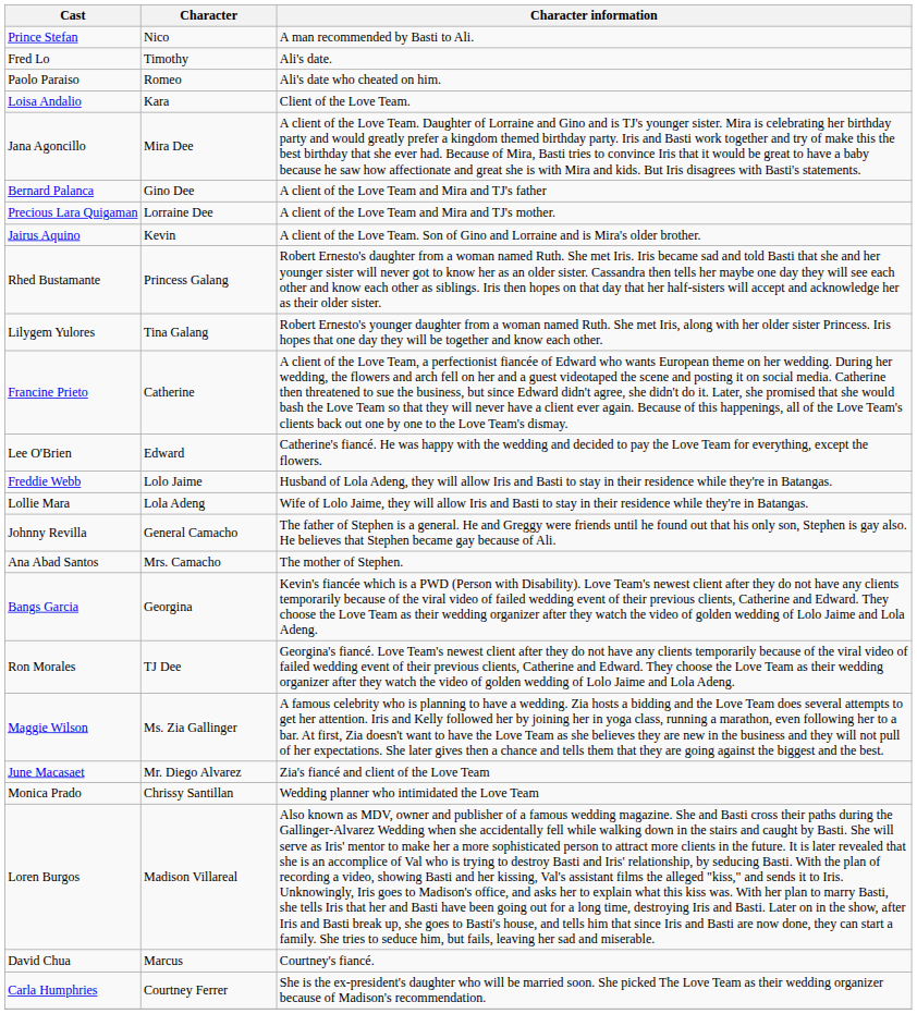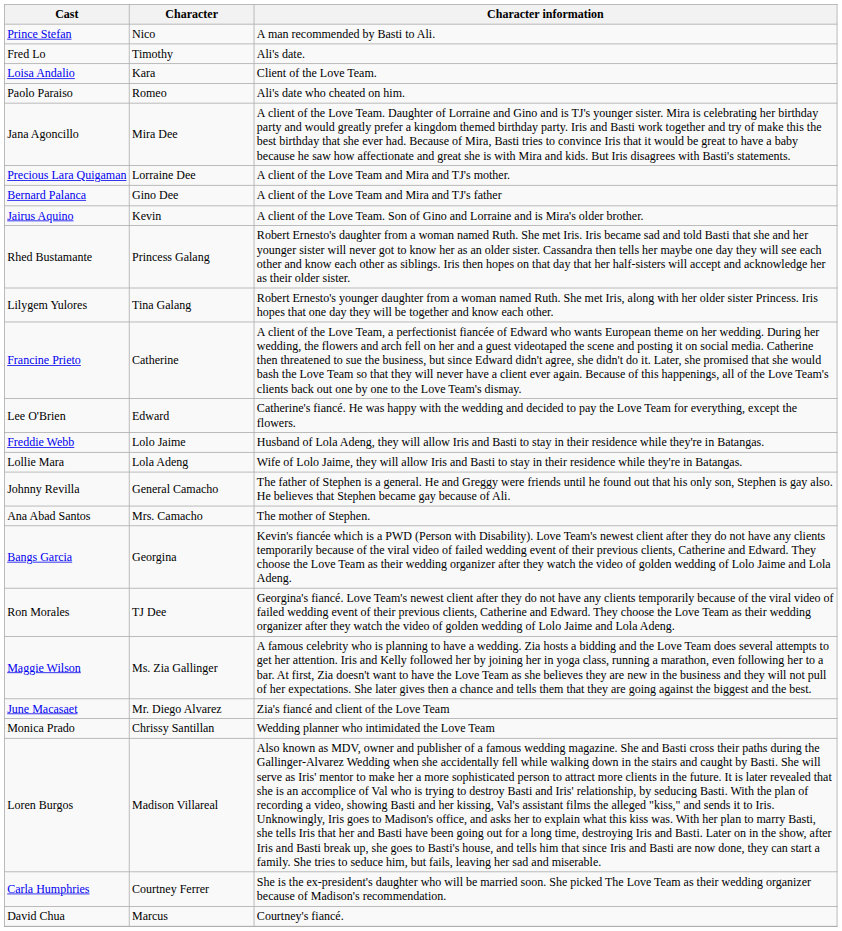rows swapped: Loisa Andalio <-> Paolo Paraiso
rows swapped: Precious Lara Quigaman <-> Bernard Palanca
rows swapped: Carla Humphries <-> David Chua
